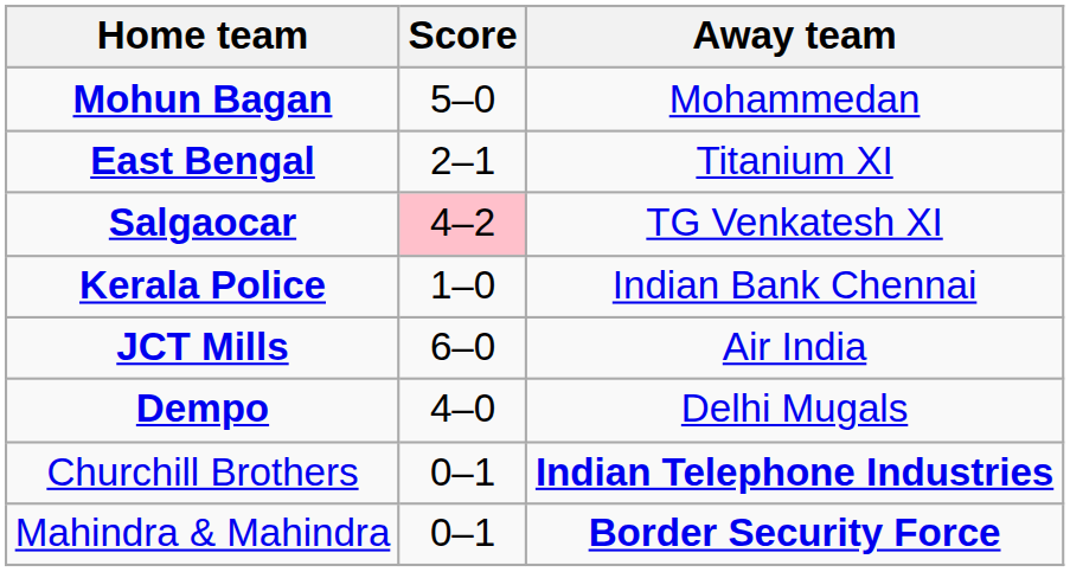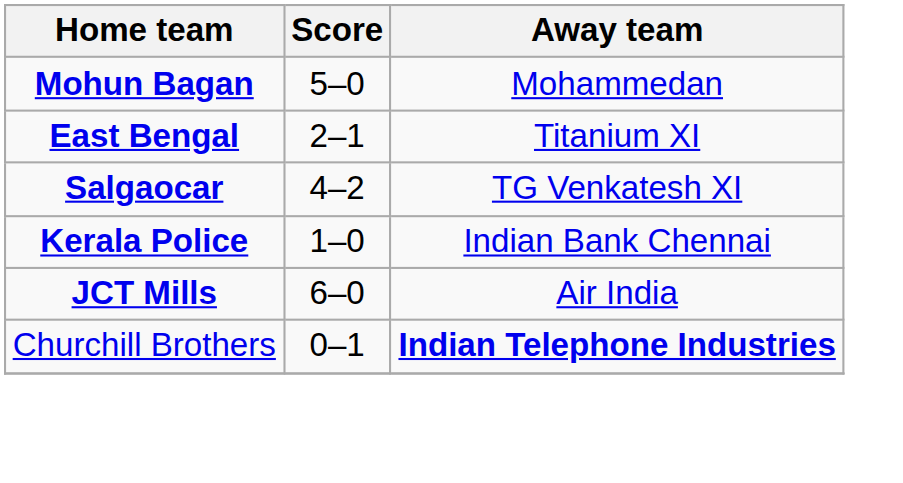Salgaocar | Score: pink background -> no background
- row: Dempo | 4–0 | Delhi Mugals
- row: Mahindra & Mahindra | 0–1 | Border Security Force
